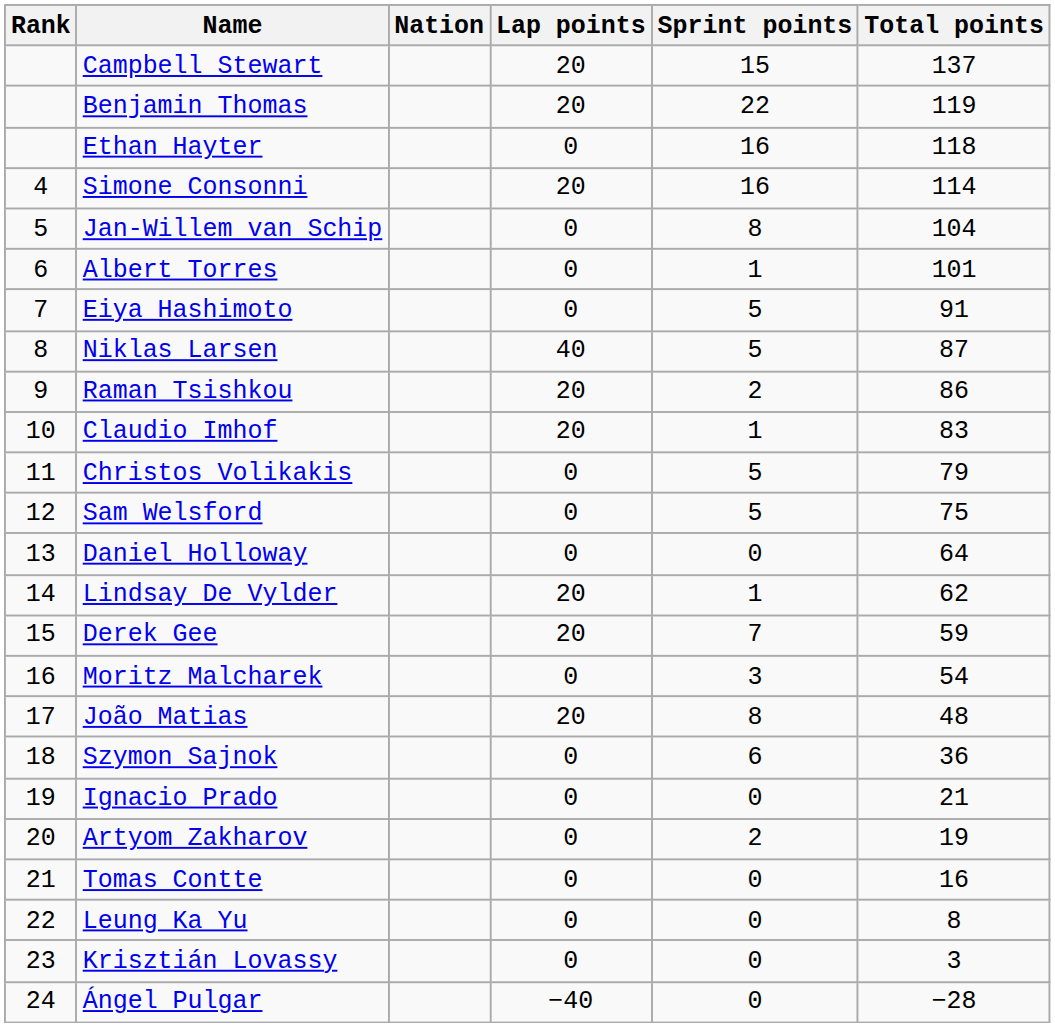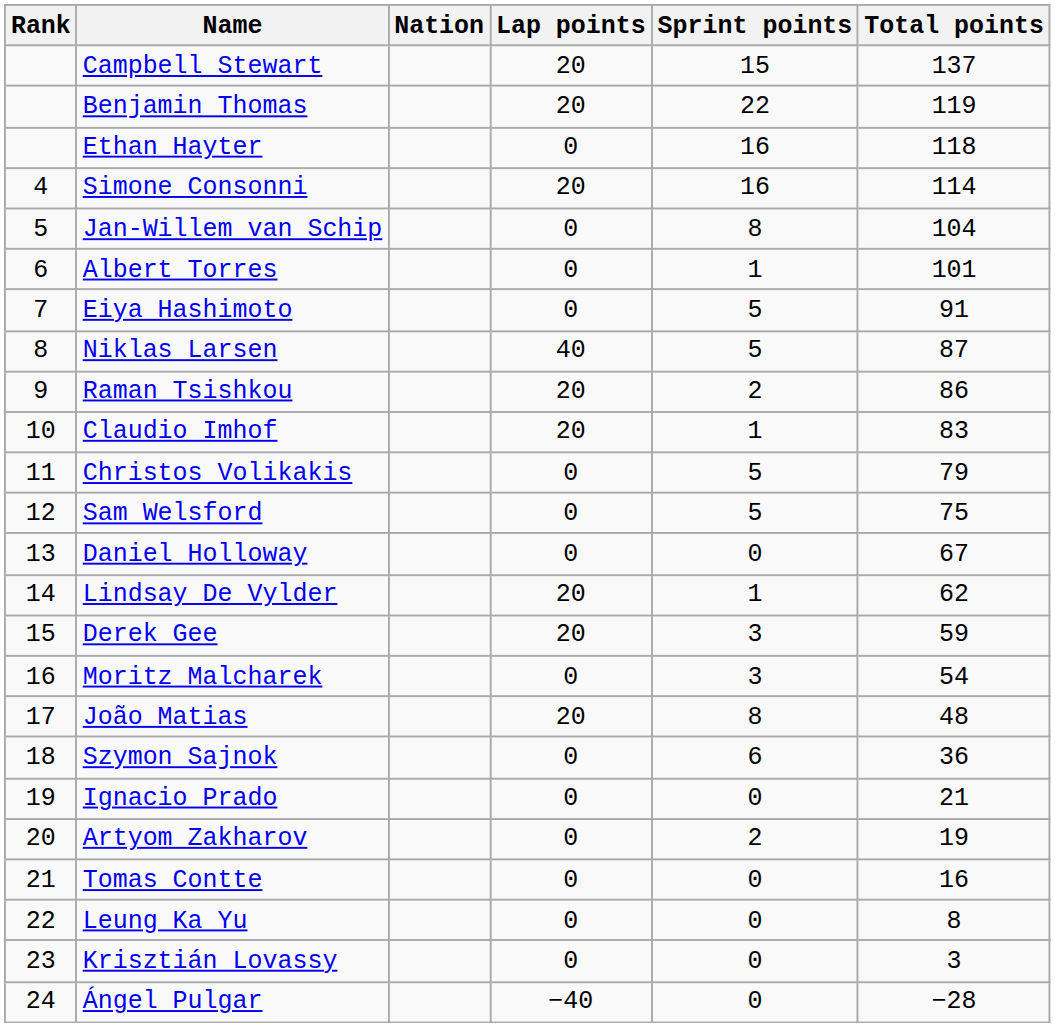Daniel Holloway | Total points: 64 -> 67
Derek Gee | Sprint points: 7 -> 3
